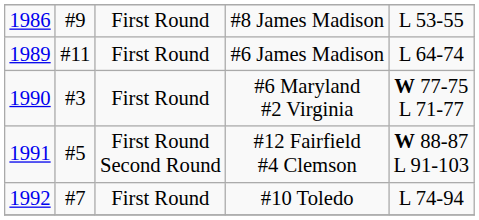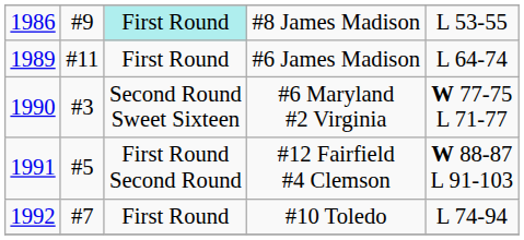#8 James Madison | column 3: no background -> paleturquoise background
#6 Maryland #2 Virginia | column 3: First Round -> Second Round Sweet Sixteen
